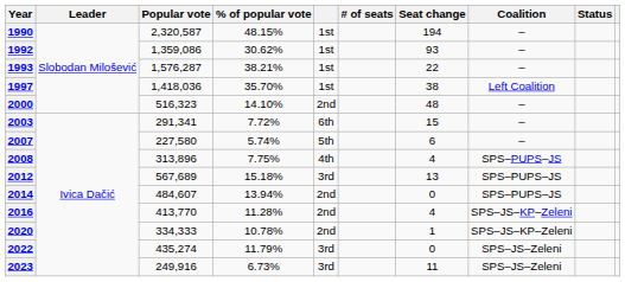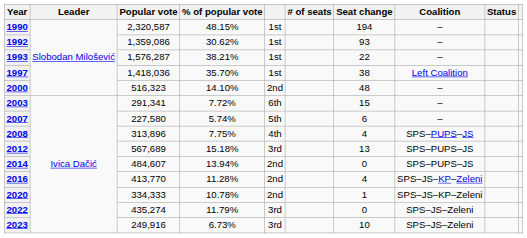2023 | Seat change: 11 -> 10
